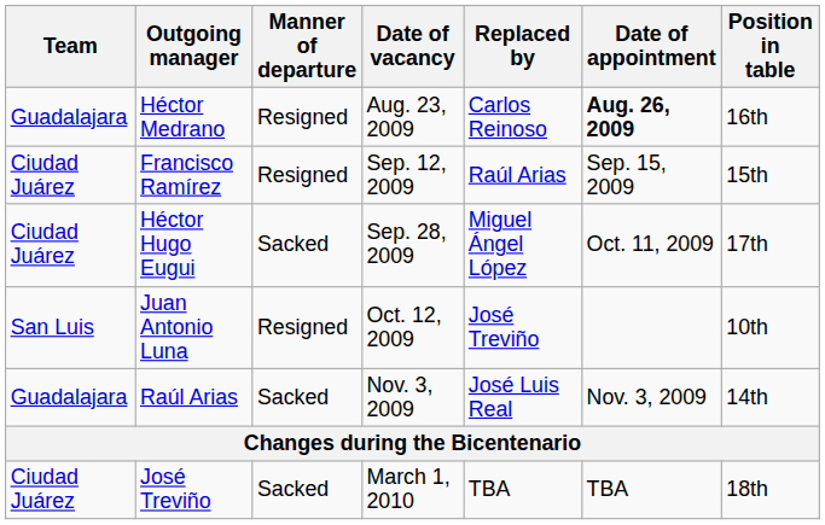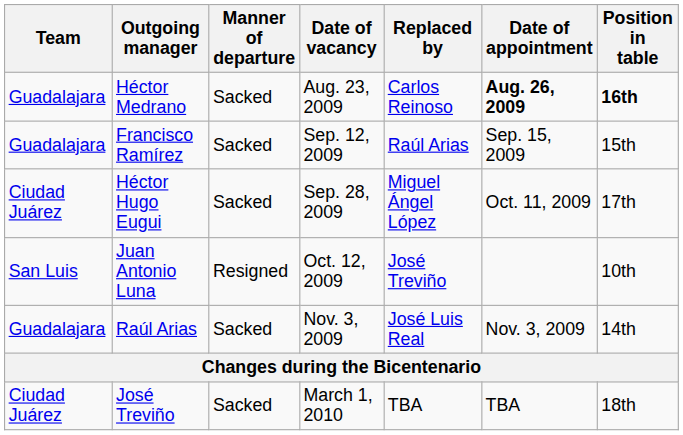Héctor Medrano | Manner of departure: Resigned -> Sacked
Héctor Medrano | Position in table: normal -> bold
Francisco Ramírez | Team: Ciudad Juárez -> Guadalajara
Francisco Ramírez | Manner of departure: Resigned -> Sacked
